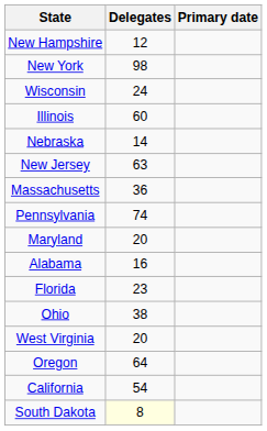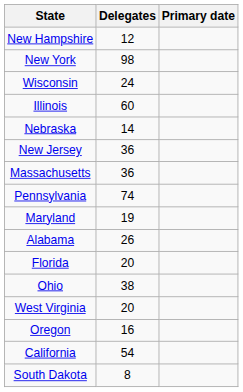New Jersey | Delegates: 63 -> 36
Maryland | Delegates: 20 -> 19
Alabama | Delegates: 16 -> 26
Florida | Delegates: 23 -> 20
Oregon | Delegates: 64 -> 16
South Dakota | Delegates: lightyellow background -> no background
